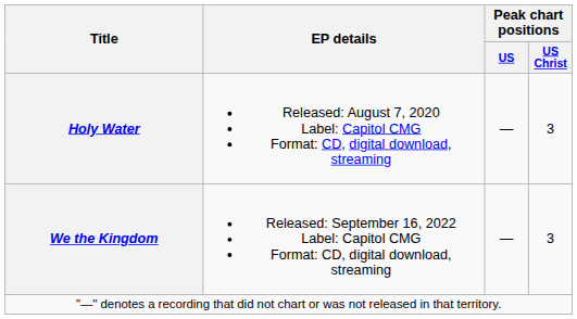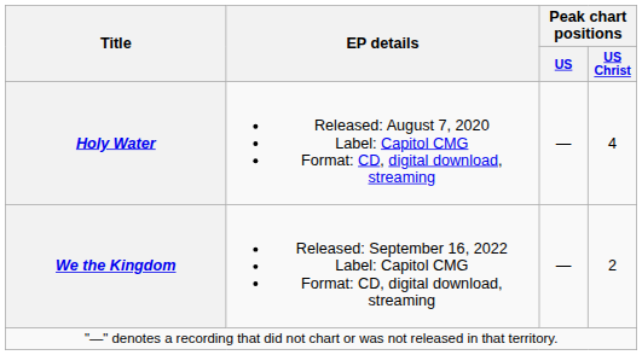Holy Water | Peak chart positions / US Christ: 3 -> 4
We the Kingdom | Peak chart positions / US Christ: 3 -> 2
